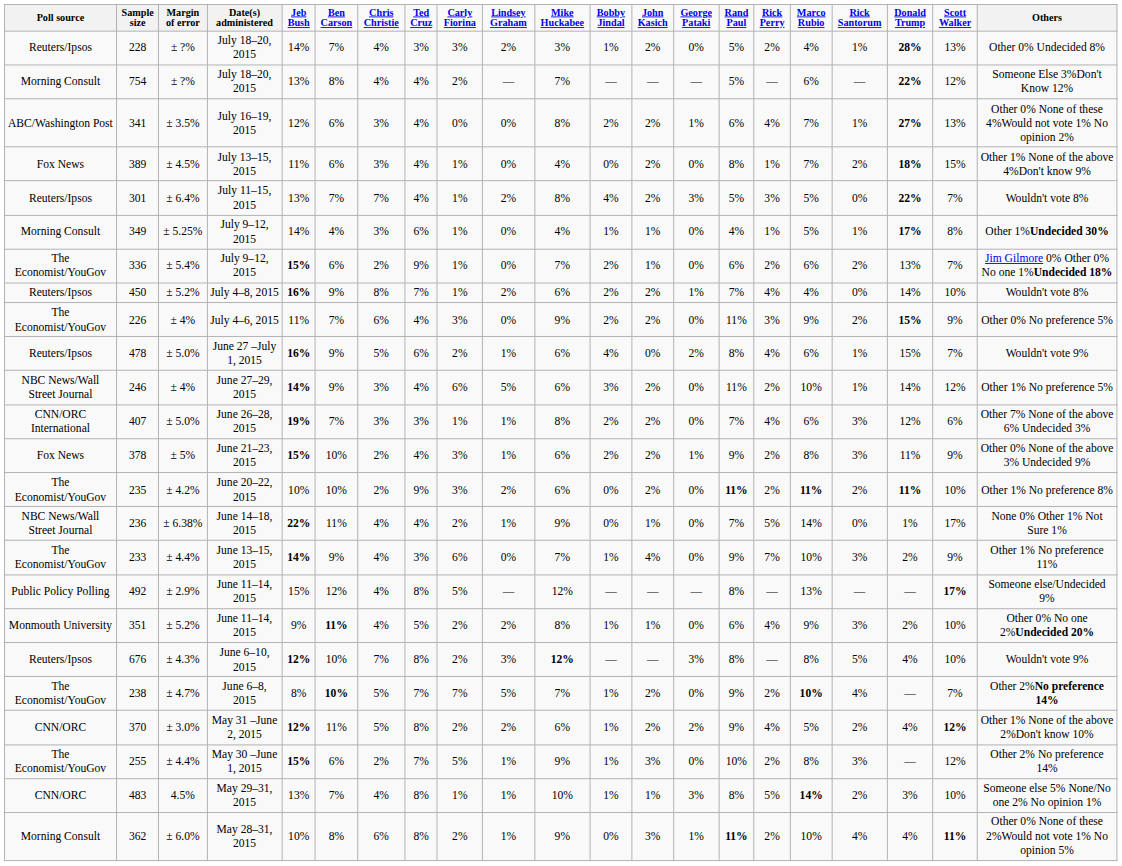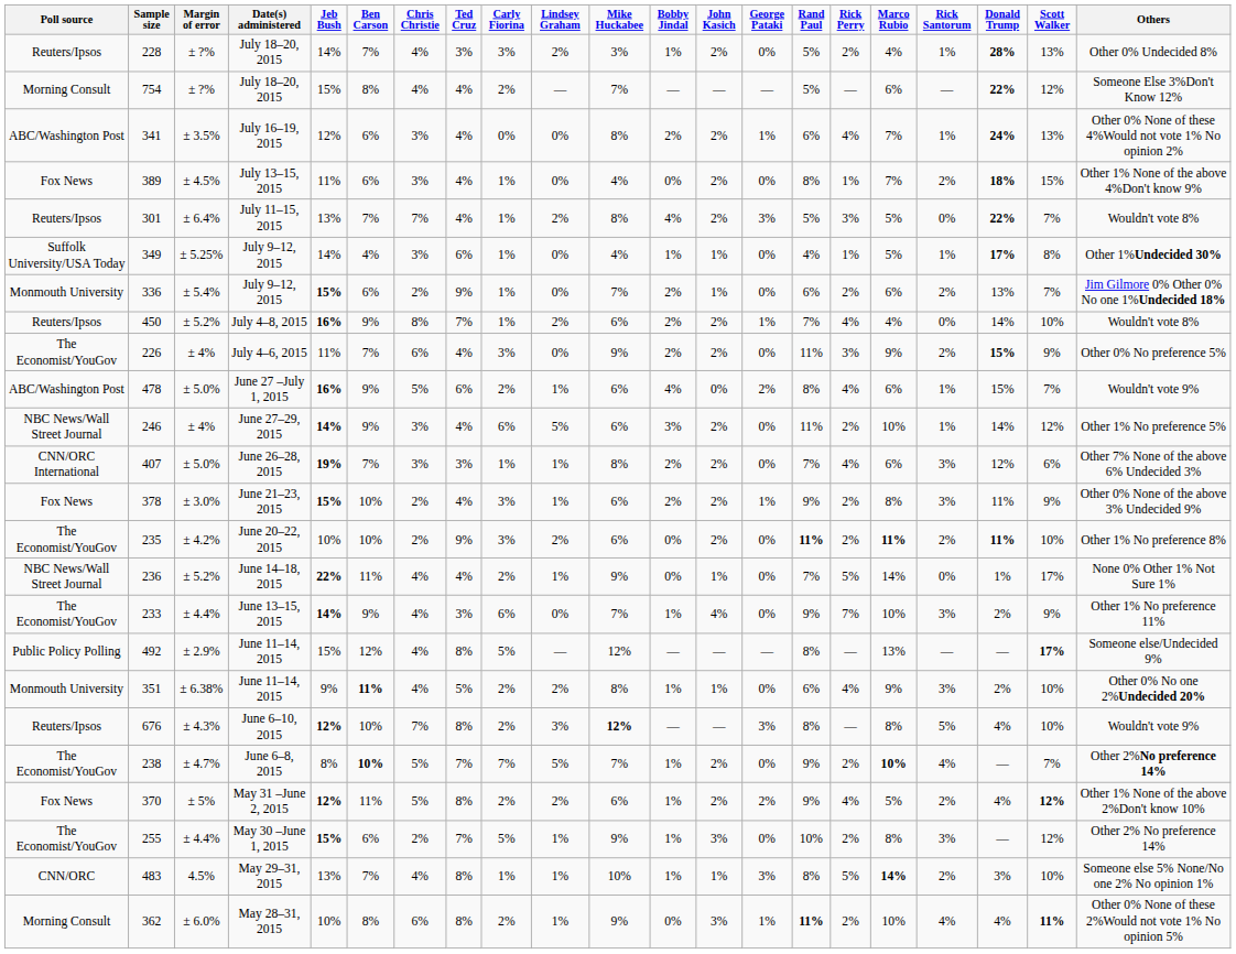754 | Jeb Bush: 13% -> 15%
341 | Donald Trump: 27% -> 24%
349 | Poll source: Morning Consult -> Suffolk University/USA Today
336 | Poll source: The Economist/YouGov -> Monmouth University
478 | Poll source: Reuters/Ipsos -> ABC/Washington Post
378 | Margin of error: ± 5% -> ± 3.0%
236 | Margin of error: ± 6.38% -> ± 5.2%
351 | Margin of error: ± 5.2% -> ± 6.38%
370 | Poll source: CNN/ORC -> Fox News
370 | Margin of error: ± 3.0% -> ± 5%
